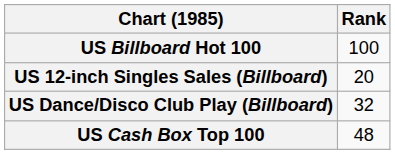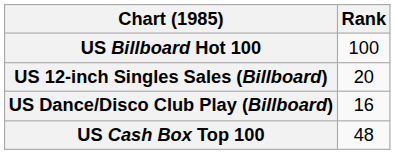US Dance/Disco Club Play (Billboard) | Rank: 32 -> 16
